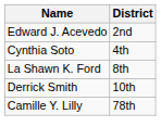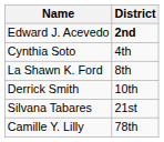Edward J. Acevedo | District: normal -> bold
+ row: Silvana Tabares | 21st
